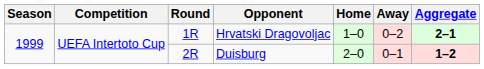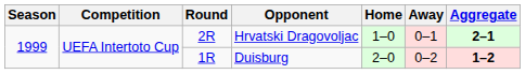Hrvatski Dragovoljac | Round: 1R -> 2R
Hrvatski Dragovoljac | Away: 0–2 -> 0–1
Duisburg | Round: 2R -> 1R
Duisburg | Away: 0–1 -> 0–2
